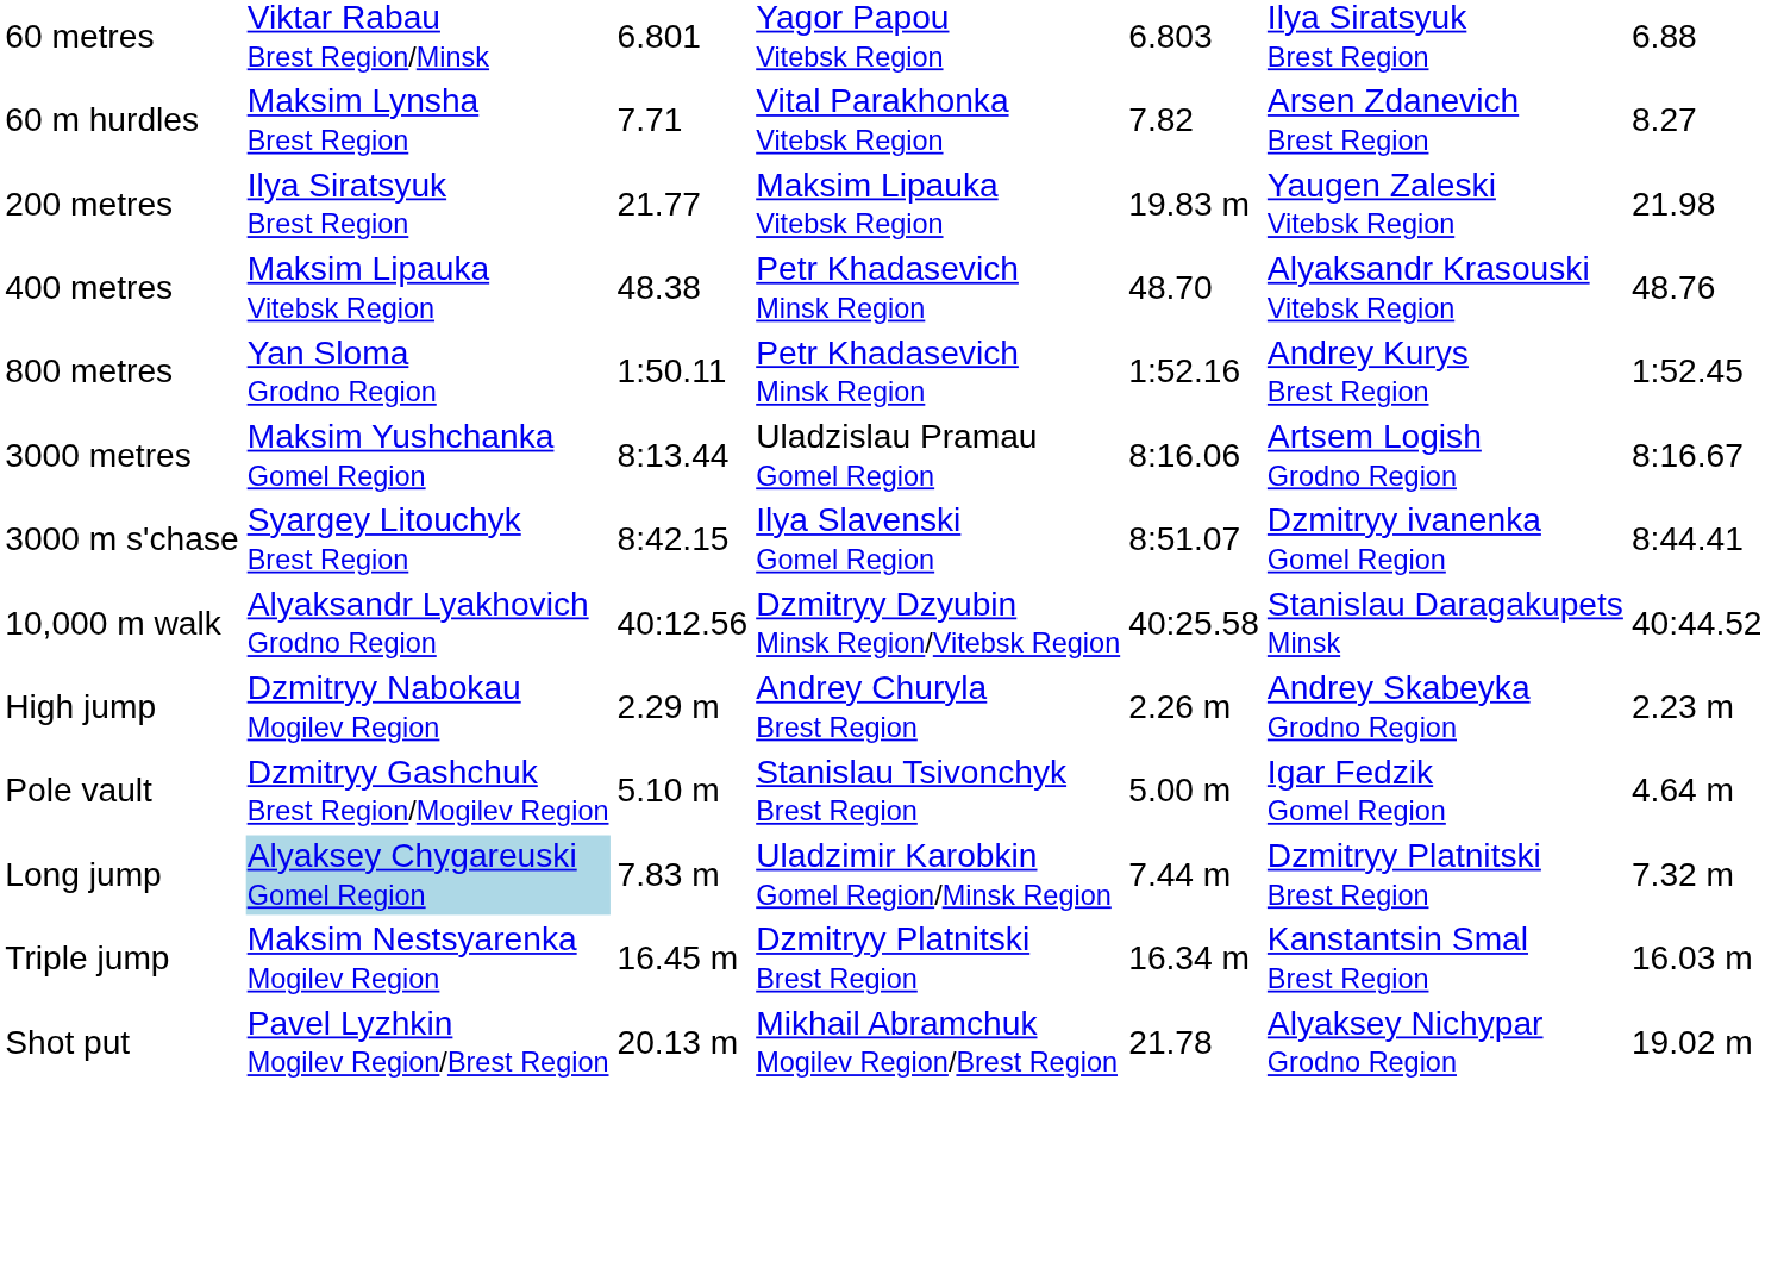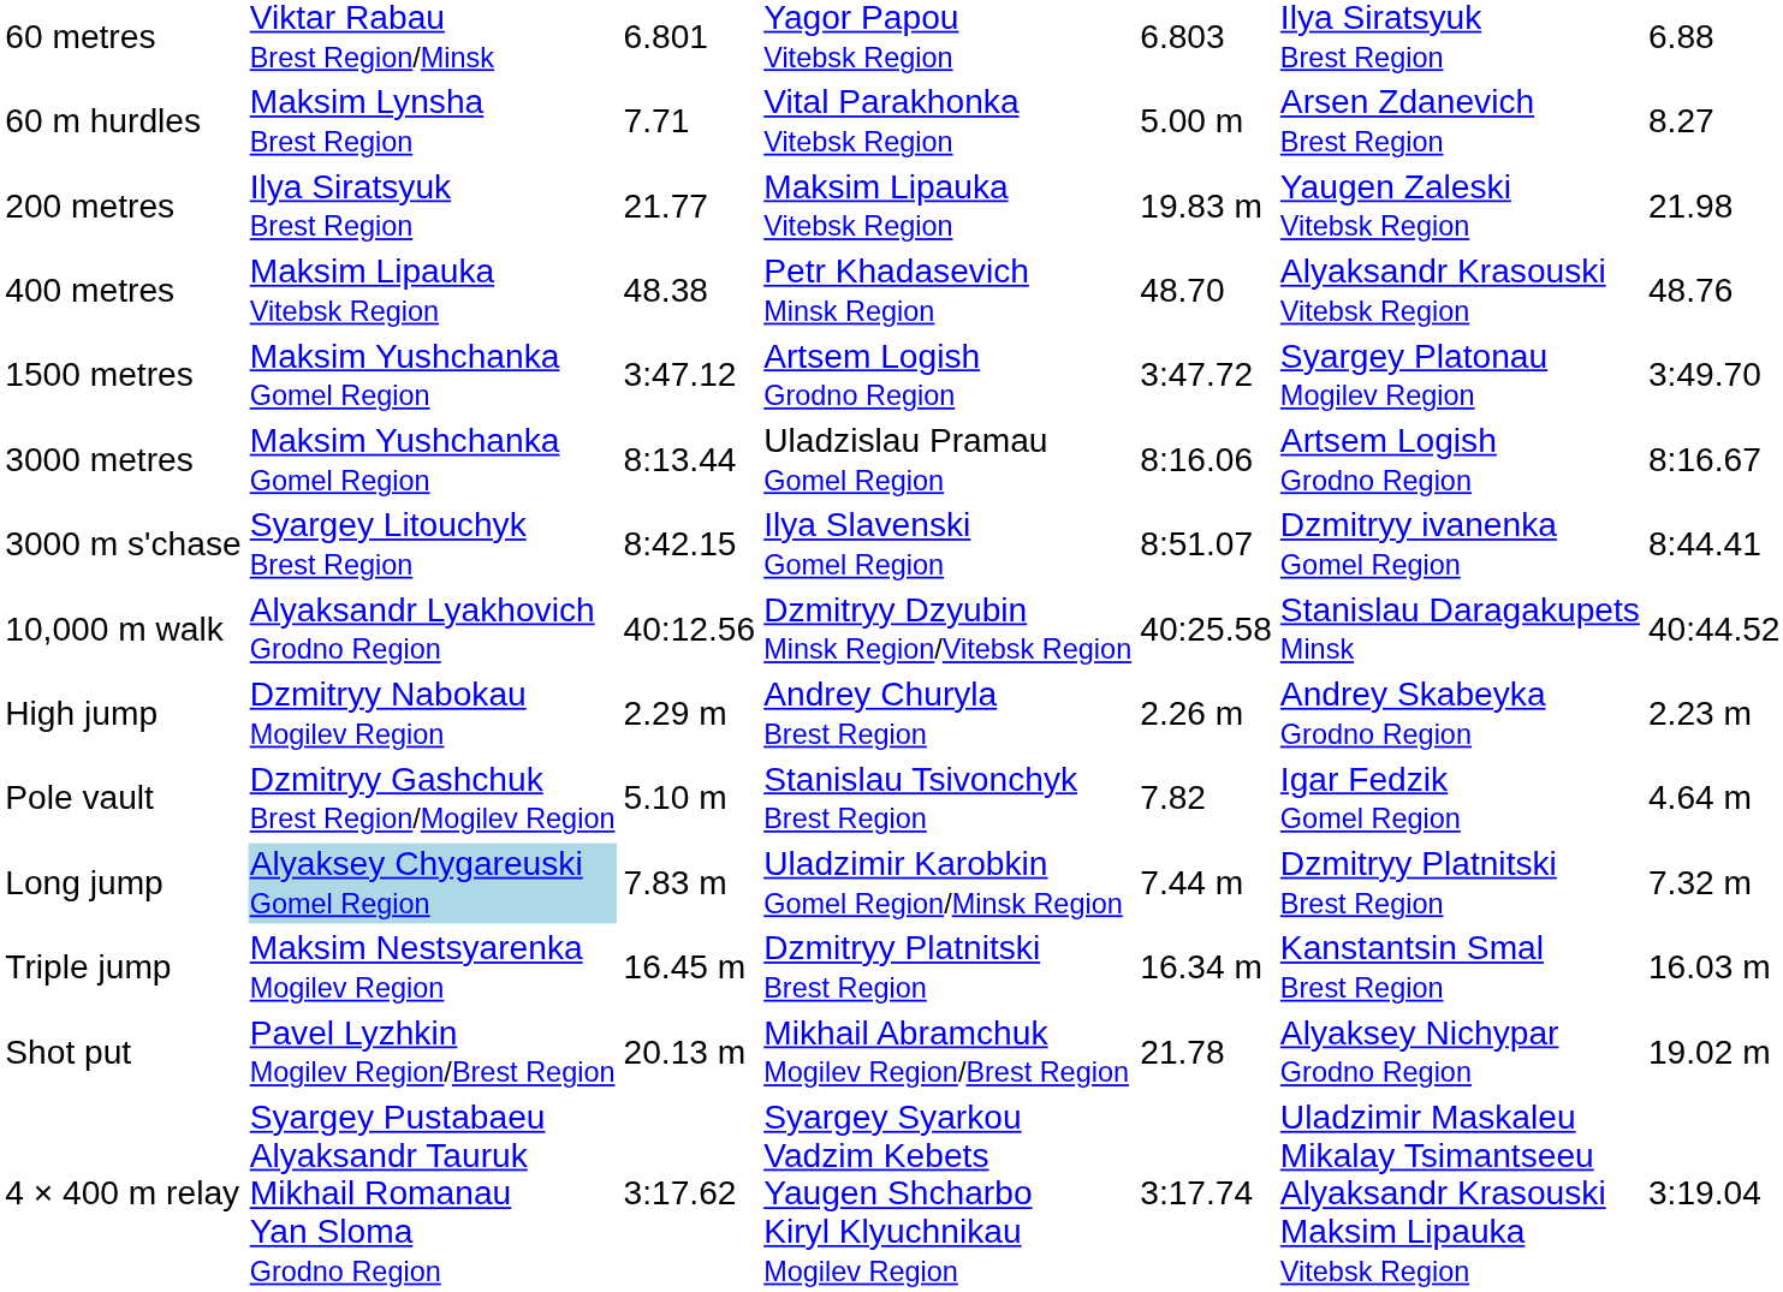60 m hurdles | column 5: 7.82 -> 5.00 m
- row: 800 metres | Yan Sloma Grodno Region | 1:50.11 | Petr Khadasevich Minsk Region | 1:52.16 | Andrey Kurys Brest Region | 1:52.45
+ row: 1500 metres | Maksim Yushchanka Gomel Region | 3:47.12 | Artsem Logish Grodno Region | 3:47.72 | Syargey Platonau Mogilev Region | 3:49.70
Pole vault | column 5: 5.00 m -> 7.82
+ row: 4 × 400 m relay | Syargey Pustabaeu Alyaksandr Tauruk Mikhail Romanau Yan Sloma Grodno Region | 3:17.62 | Syargey Syarkou Vadzim Kebets Yaugen Shcharbo Kiryl Klyuchnikau Mogilev Region | 3:17.74 | Uladzimir Maskaleu Mikalay Tsimantseeu Alyaksandr Krasouski Maksim Lipauka Vitebsk Region | 3:19.04
